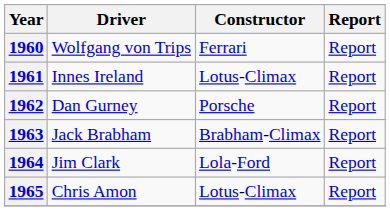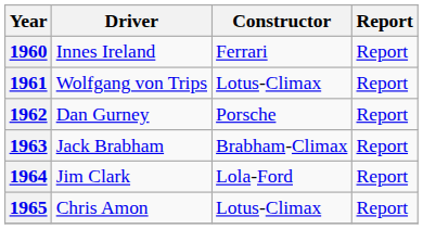1960 | Driver: Wolfgang von Trips -> Innes Ireland
1961 | Driver: Innes Ireland -> Wolfgang von Trips
